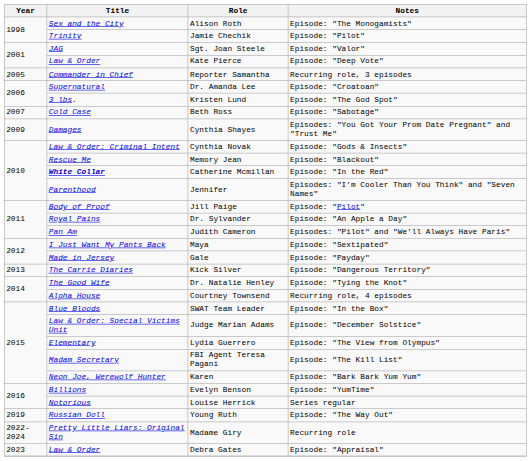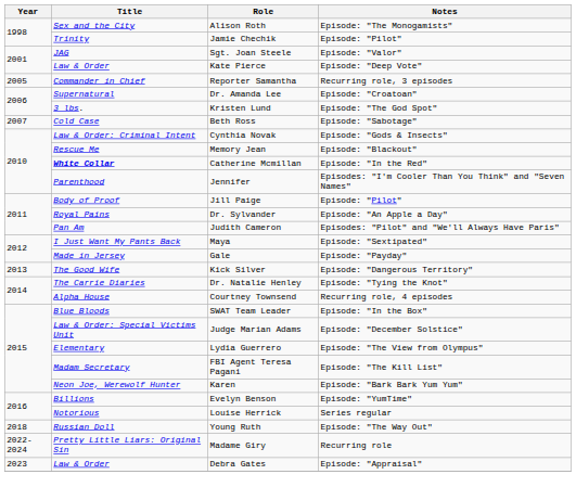- row: 2009 | Damages | Cynthia Shayes | Episodes: "You Got Your Prom Date Pregnant" and "Trust Me"
Kick Silver | Title: The Carrie Diaries -> The Good Wife
Dr. Natalie Henley | Title: The Good Wife -> The Carrie Diaries
Young Ruth | Year: 2019 -> 2018
